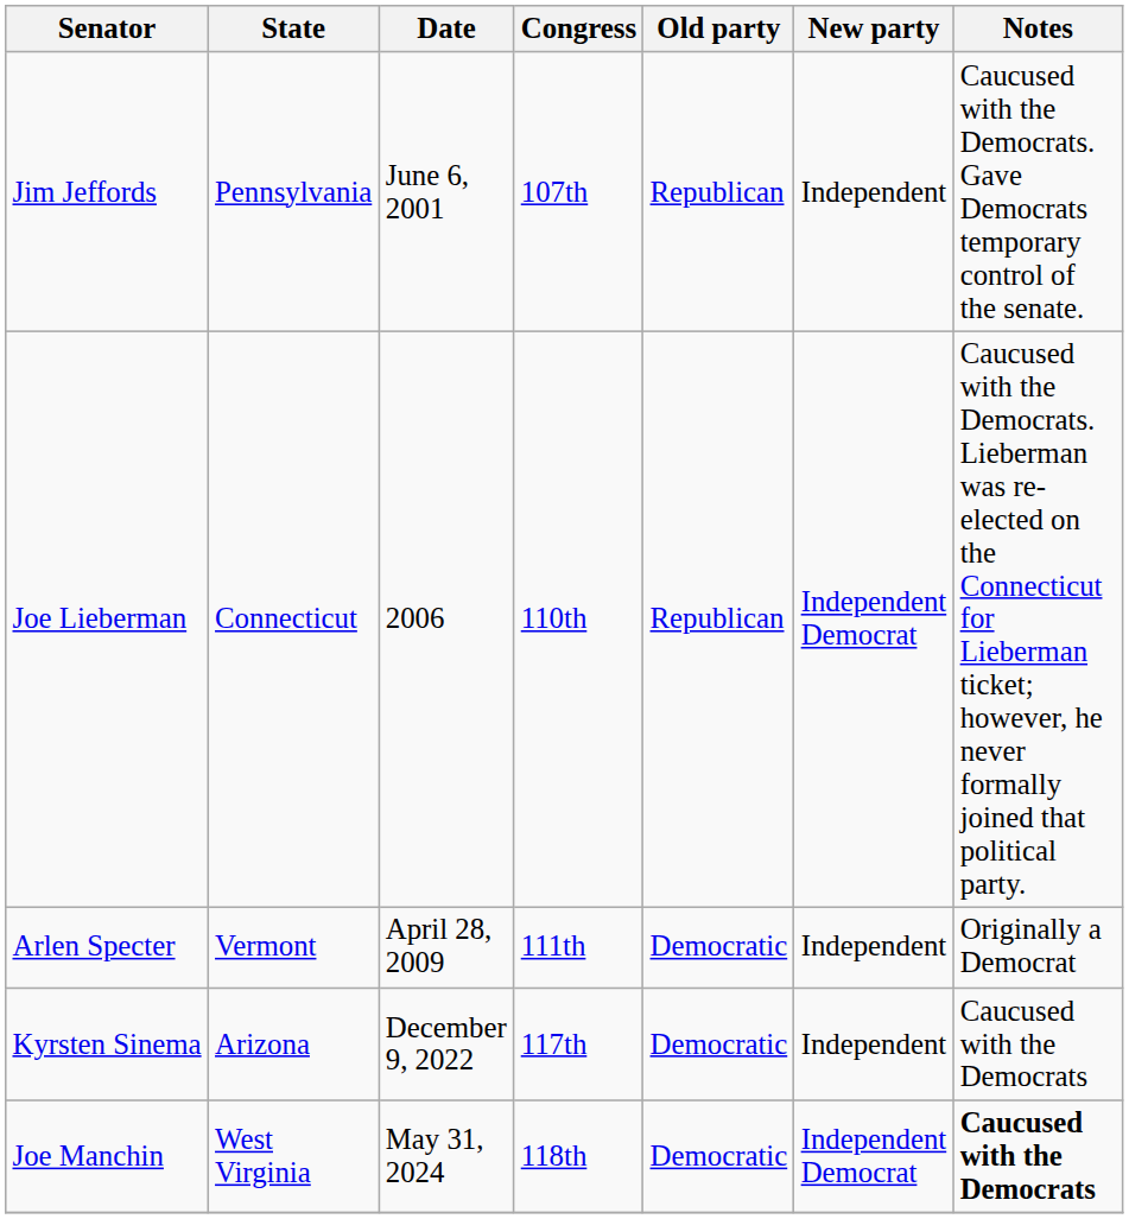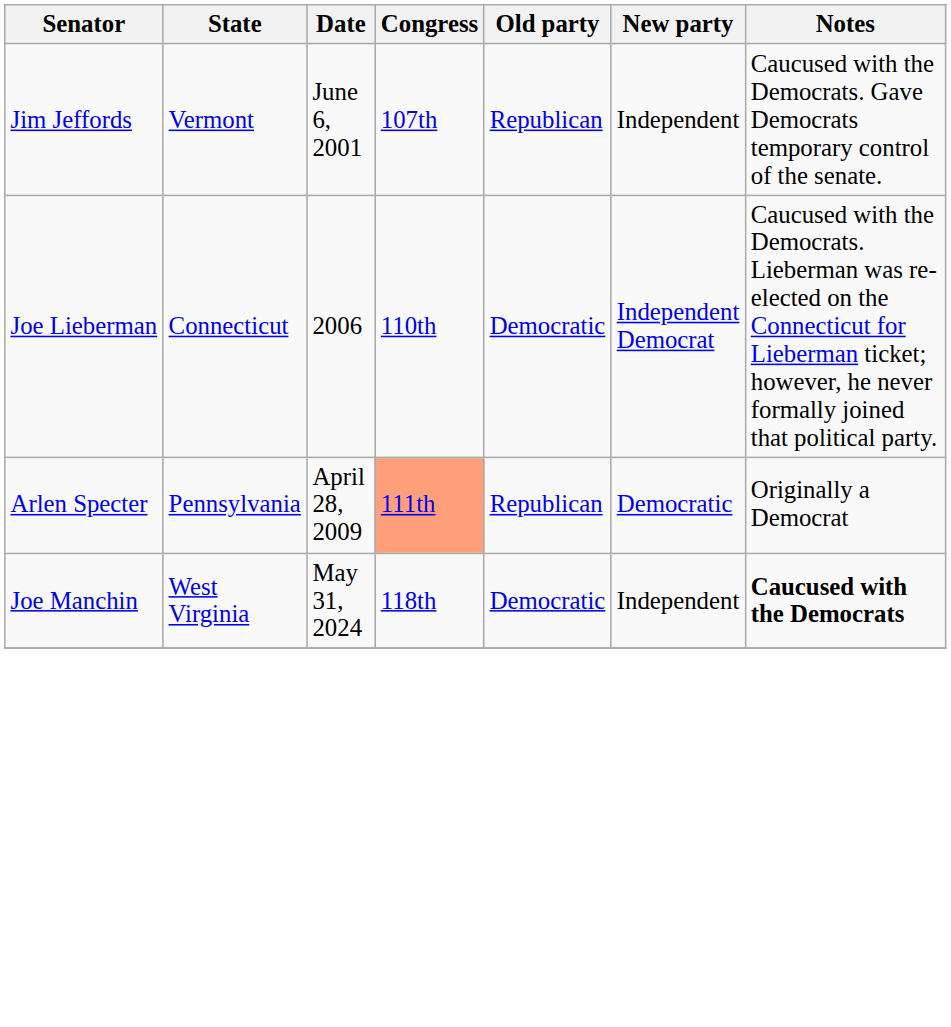Jim Jeffords | State: Pennsylvania -> Vermont
Joe Lieberman | Old party: Republican -> Democratic
Arlen Specter | State: Vermont -> Pennsylvania
Arlen Specter | Congress: no background -> lightsalmon background
Arlen Specter | Old party: Democratic -> Republican
Arlen Specter | New party: Independent -> Democratic
- row: Kyrsten Sinema | Arizona | December 9, 2022 | 117th | Democratic | Independent | Caucused with the Democrats
Joe Manchin | New party: Independent Democrat -> Independent
